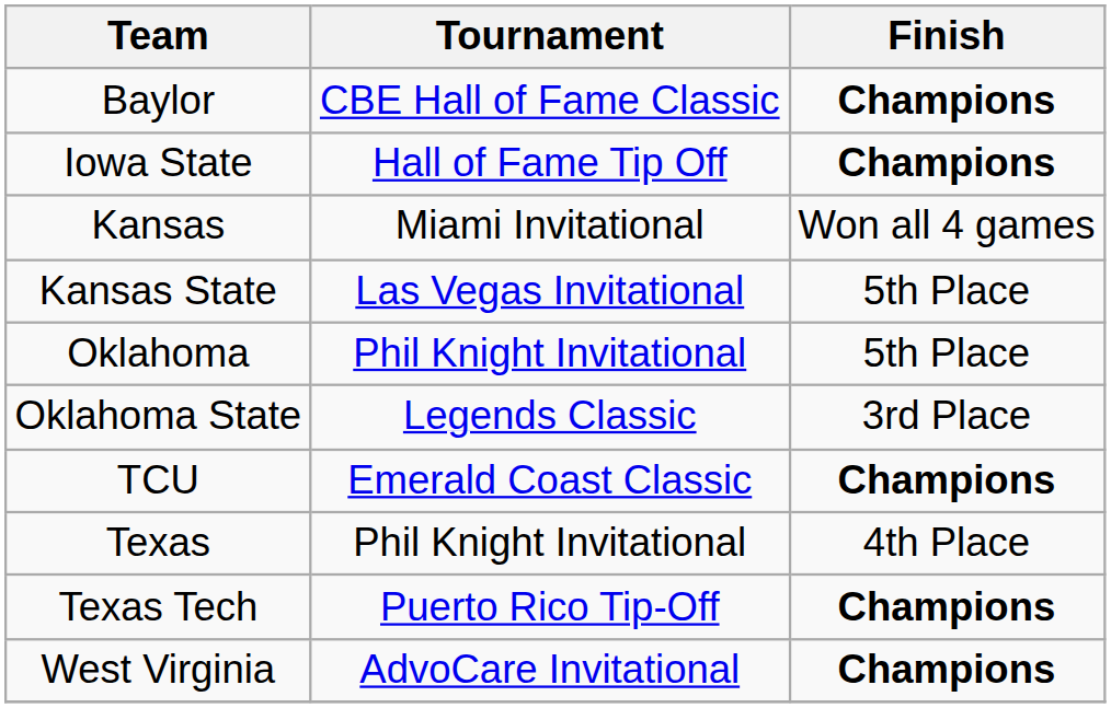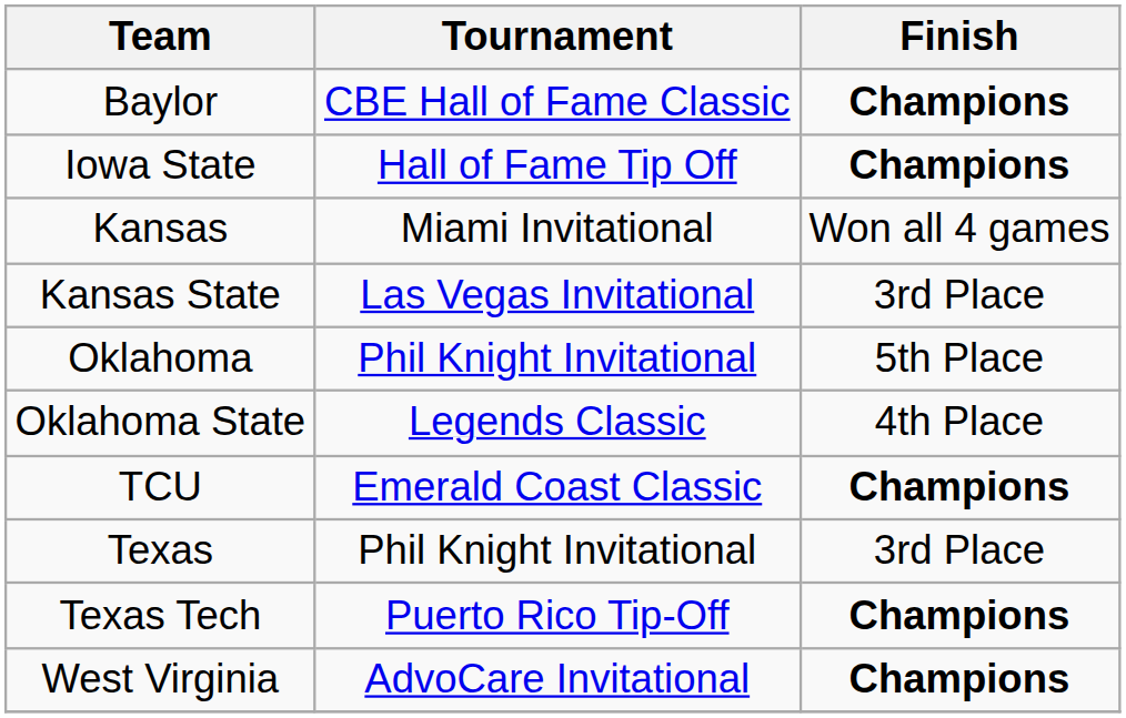Kansas State | Finish: 5th Place -> 3rd Place
Oklahoma State | Finish: 3rd Place -> 4th Place
Texas | Finish: 4th Place -> 3rd Place
